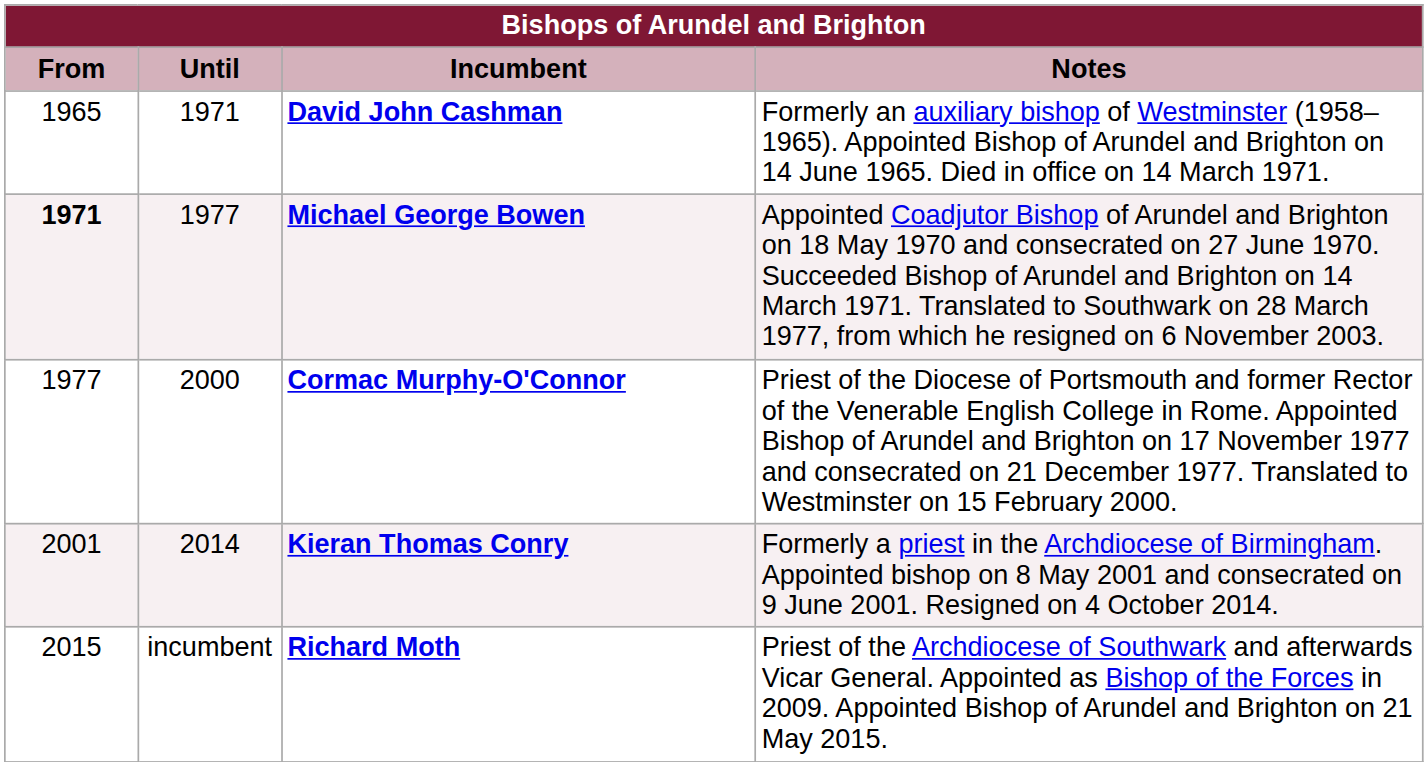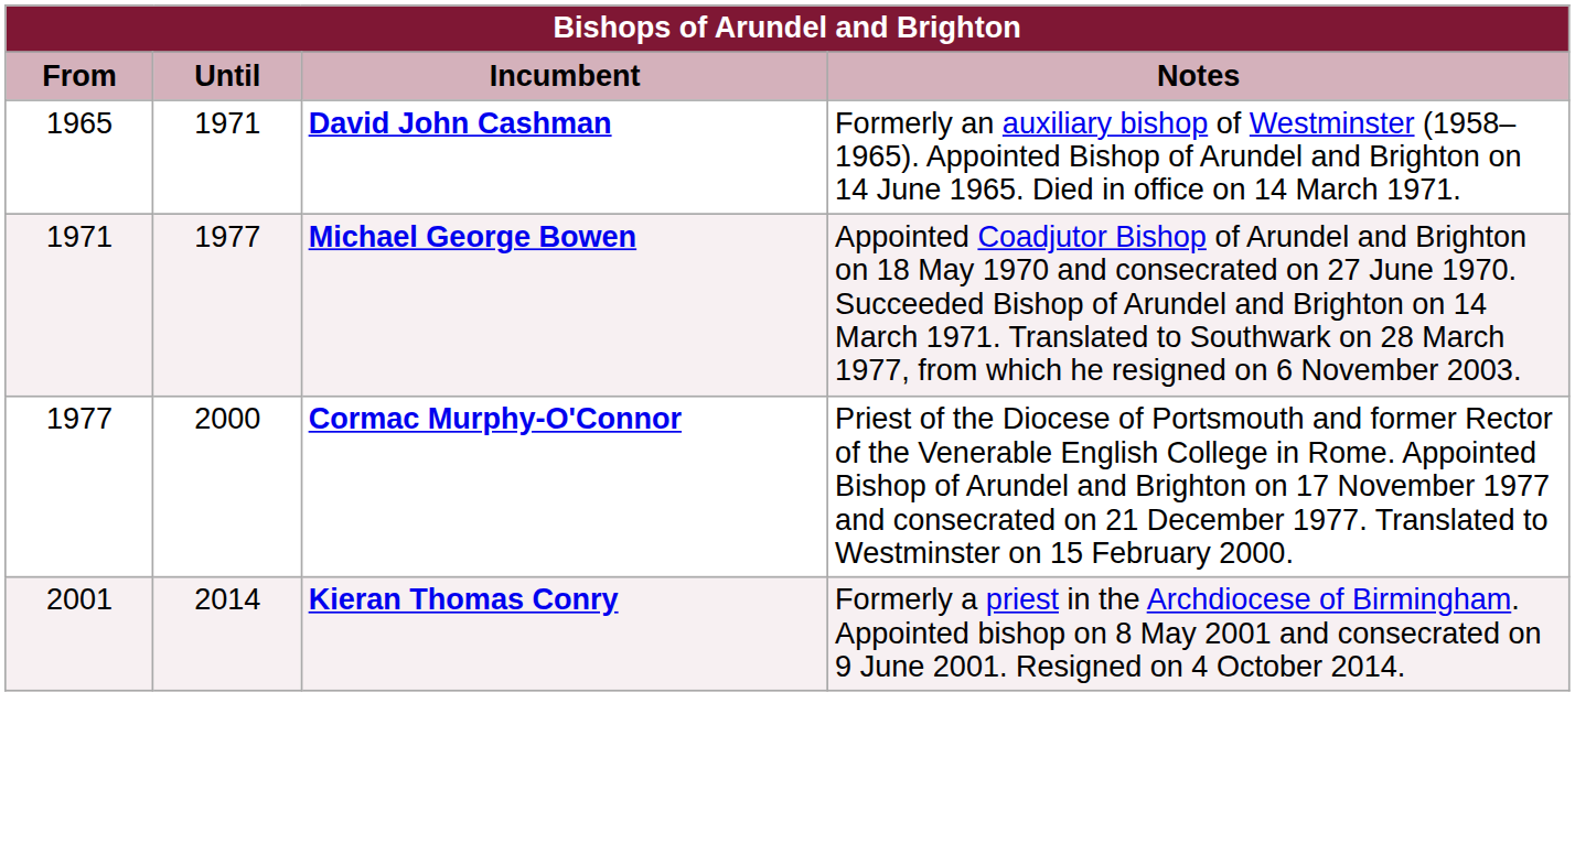Michael George Bowen | From: bold -> normal
- row: 2015 | incumbent | Richard Moth | Priest of the Archdiocese of Southwark and afterwards Vicar General. Appointed as Bishop of the Forces in 2009. Appointed Bishop of Arundel and Brighton on 21 May 2015.
